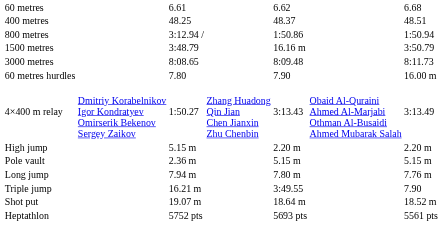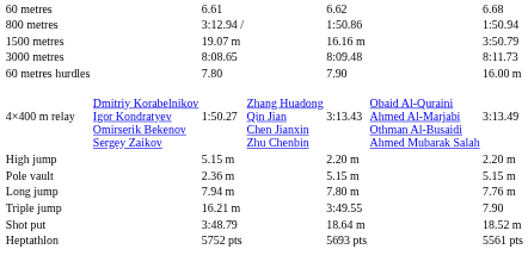- row: 400 metres | 48.25 | 48.37 | 48.51
1500 metres | column 3: 3:48.79 -> 19.07 m
Shot put | column 3: 19.07 m -> 3:48.79
